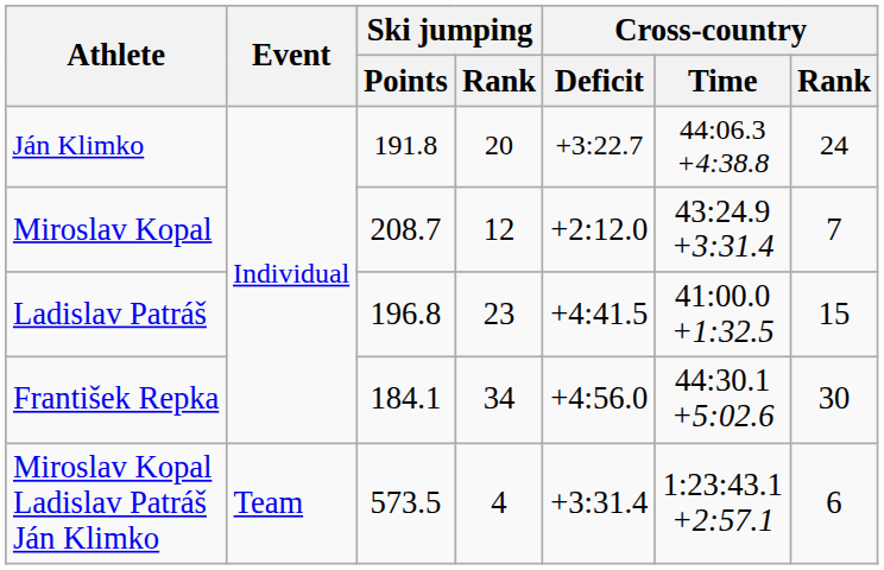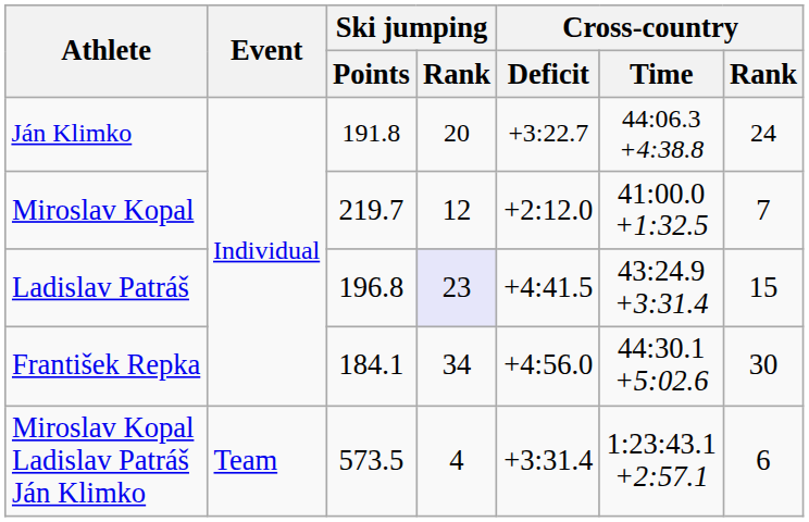Miroslav Kopal | Ski jumping / Points: 208.7 -> 219.7
Miroslav Kopal | Cross-country / Time: 43:24.9 +3:31.4 -> 41:00.0 +1:32.5
Ladislav Patráš | Ski jumping / Rank: no background -> lavender background
Ladislav Patráš | Cross-country / Time: 41:00.0 +1:32.5 -> 43:24.9 +3:31.4
